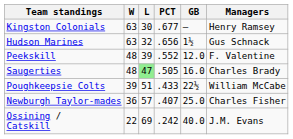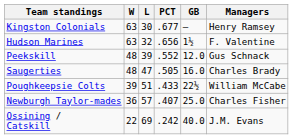Hudson Marines | Managers: Gus Schnack -> F. Valentine
Peekskill | Managers: F. Valentine -> Gus Schnack
Saugerties | L: lightgreen background -> no background
